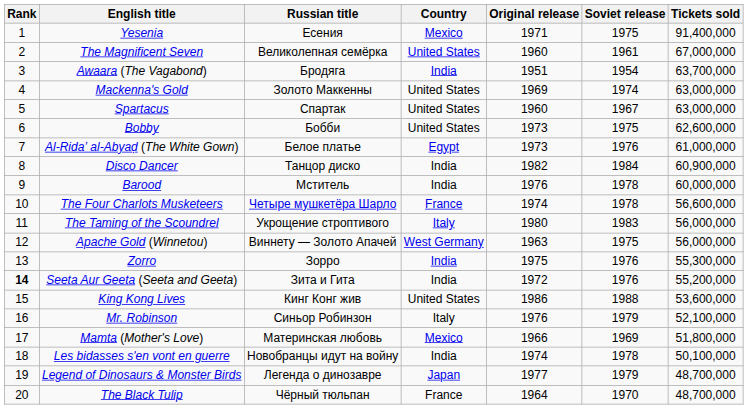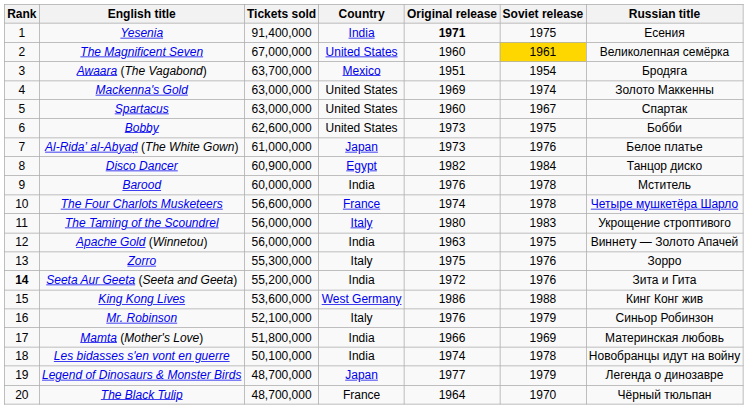columns swapped: Russian title <-> Tickets sold
Yesenia | Country: Mexico -> India
Yesenia | Original release: normal -> bold
The Magnificent Seven | Soviet release: no background -> gold background
Awaara (The Vagabond) | Country: India -> Mexico
Al-Ridaʼ al-Abyaḍ (The White Gown) | Country: Egypt -> Japan
Disco Dancer | Country: India -> Egypt
Apache Gold (Winnetou) | Country: West Germany -> India
Zorro | Country: India -> Italy
King Kong Lives | Country: United States -> West Germany
Mamta (Mother's Love) | Country: Mexico -> India
